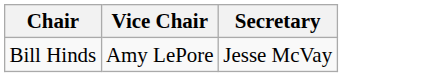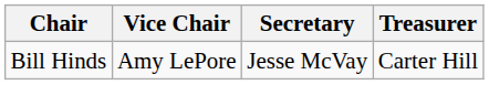+ column: Treasurer | Carter Hill
